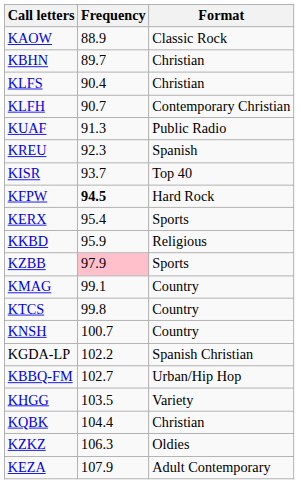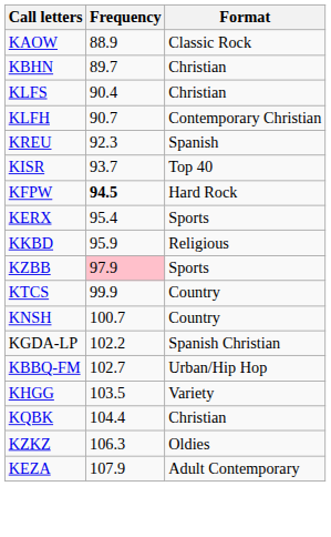- row: KUAF | 91.3 | Public Radio
- row: KMAG | 99.1 | Country
KTCS | Frequency: 99.8 -> 99.9
